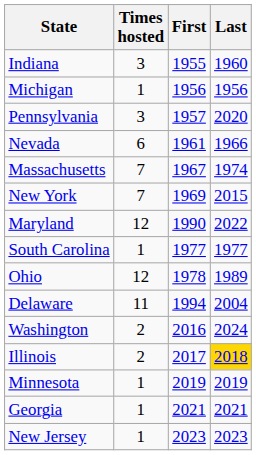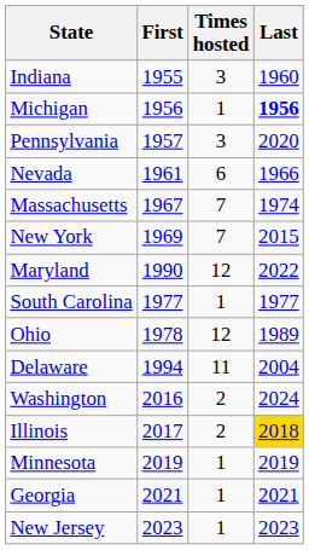columns swapped: Times hosted <-> First
Michigan | Last: normal -> bold
